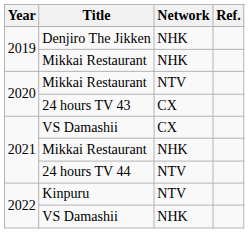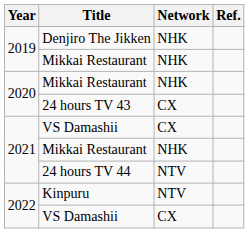2020 / Mikkai Restaurant | Network: NTV -> NHK
2022 / VS Damashii | Network: NHK -> CX
